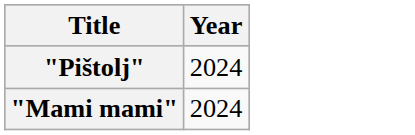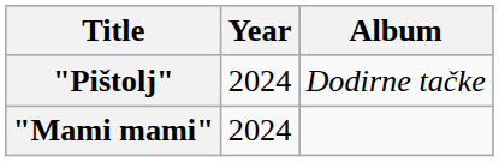+ column: Album | Dodirne tačke
